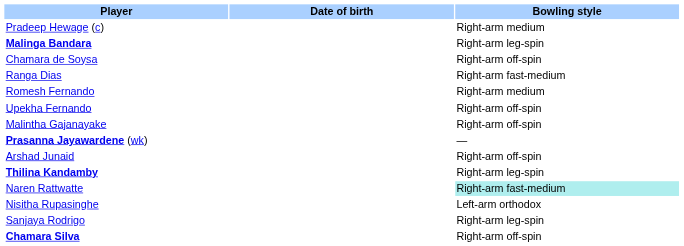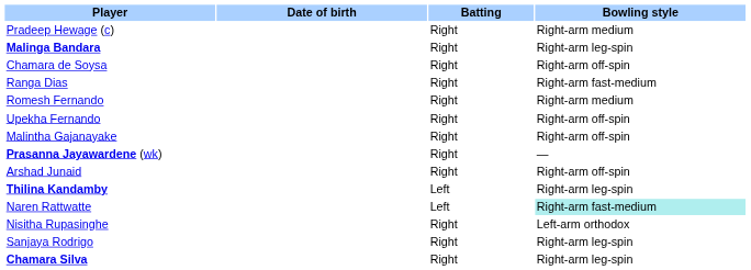+ column: Batting | Right | Right | Right | Right | Right | Right | Right | Right | Right | Left | Left | Right | Right | Right
Chamara Silva | Bowling style: Right-arm off-spin -> Right-arm leg-spin
